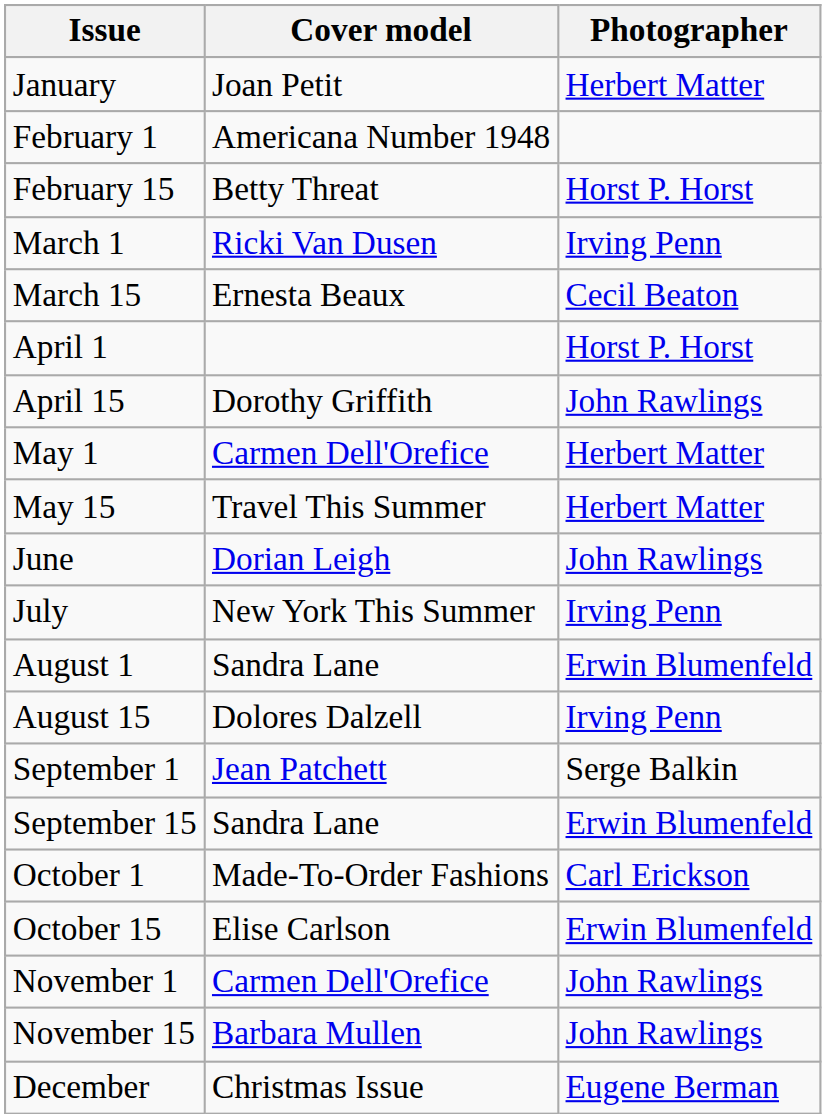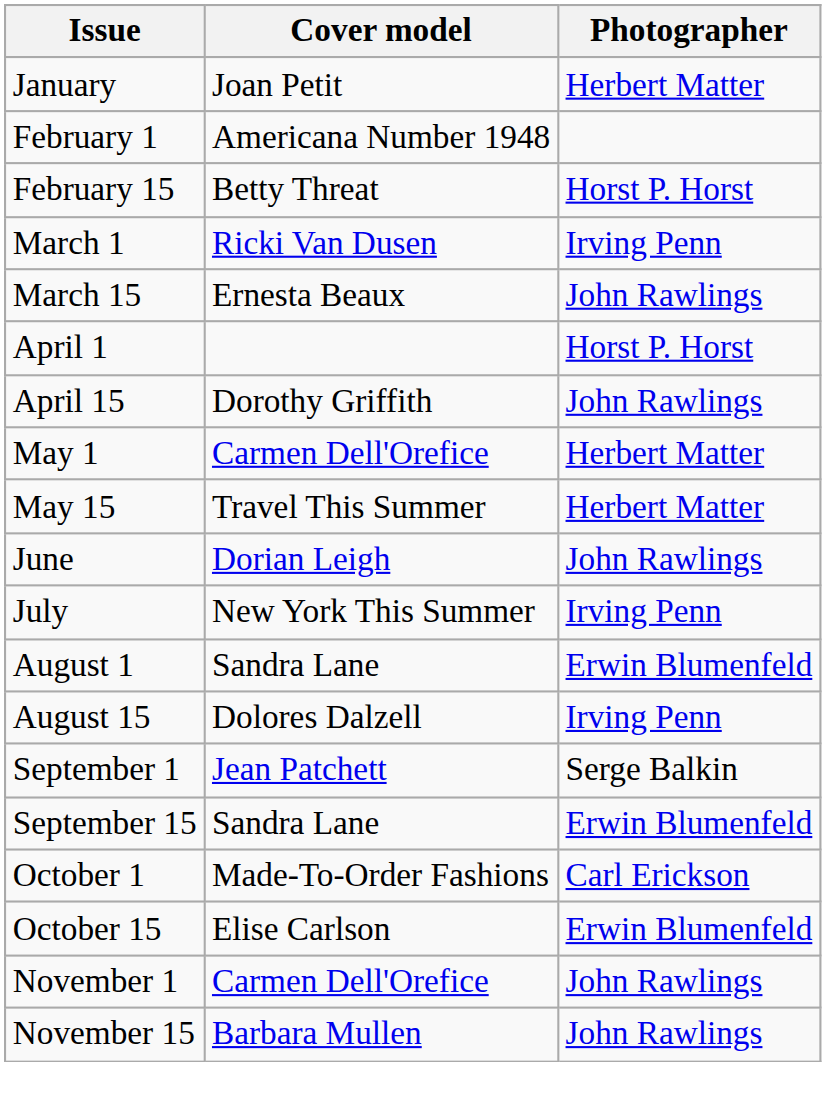March 15 | Photographer: Cecil Beaton -> John Rawlings
- row: December | Christmas Issue | Eugene Berman
